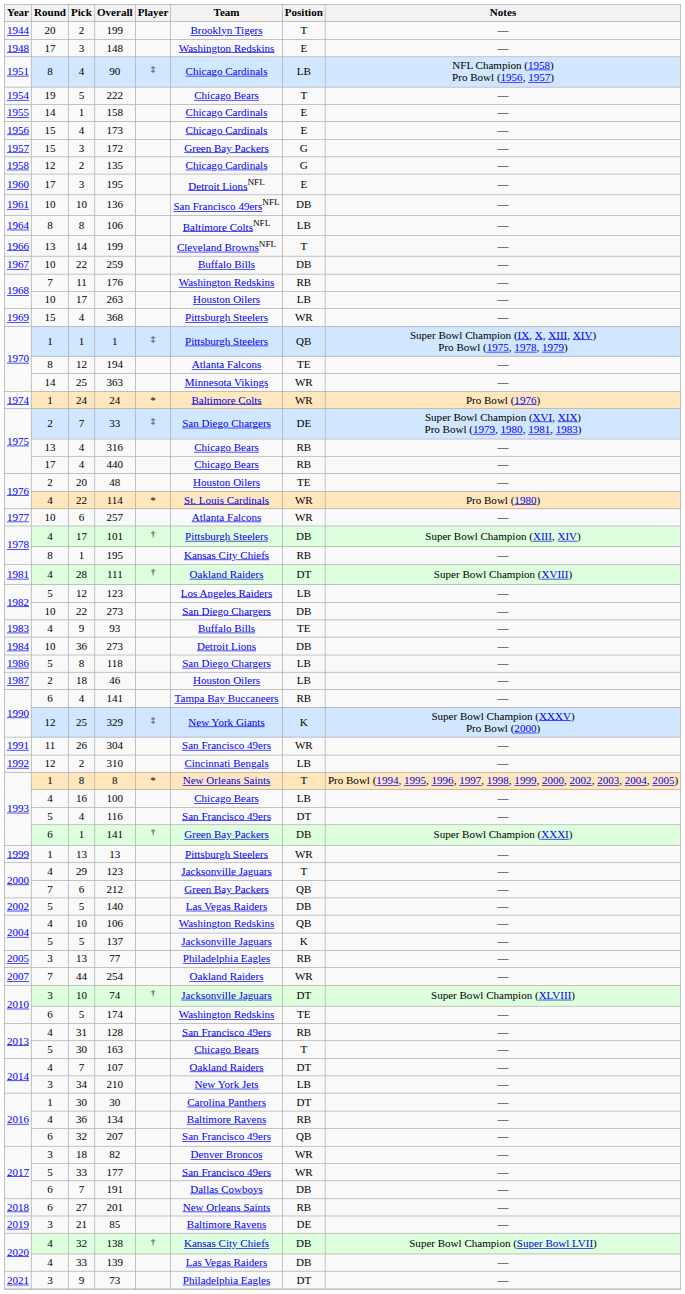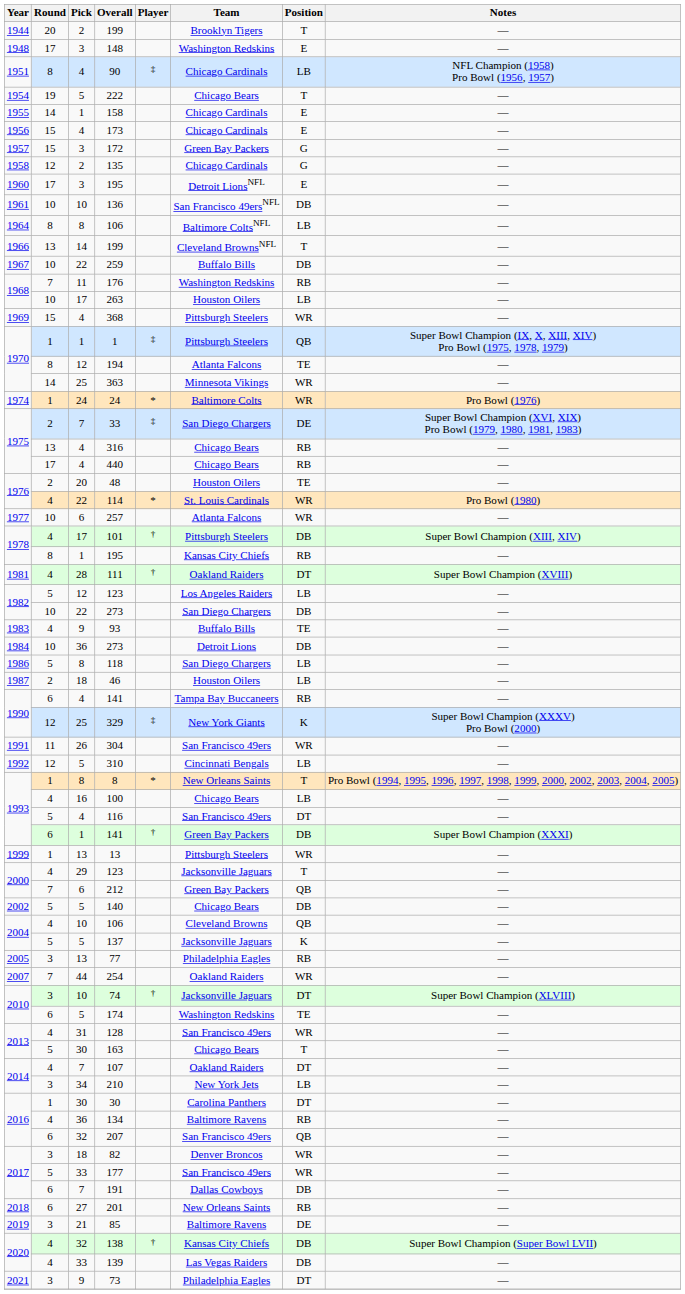310 | Pick: 2 -> 5
140 | Team: Las Vegas Raiders -> Chicago Bears
2004 / 106 | Team: Washington Redskins -> Cleveland Browns
128 | Position: RB -> WR
